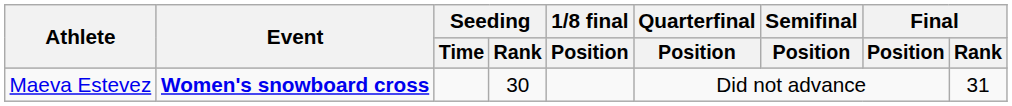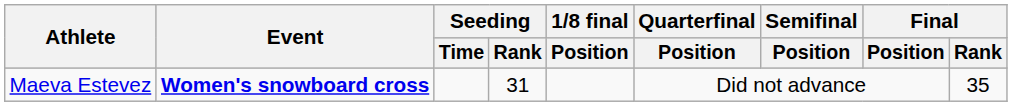Maeva Estevez | Seeding / Rank: 30 -> 31
Maeva Estevez | Final / Rank: 31 -> 35
